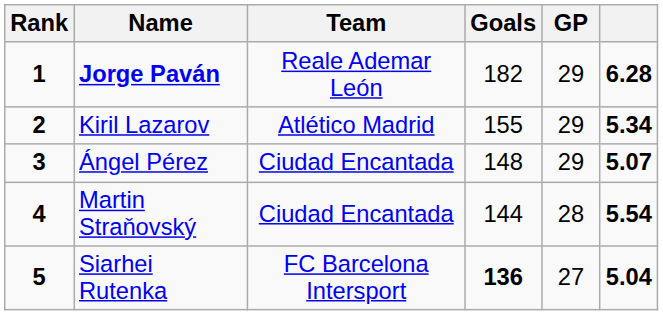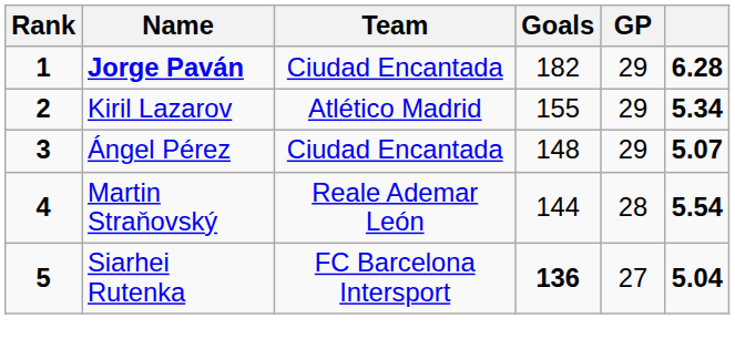Jorge Paván | Team: Reale Ademar León -> Ciudad Encantada
Martin Straňovský | Team: Ciudad Encantada -> Reale Ademar León
